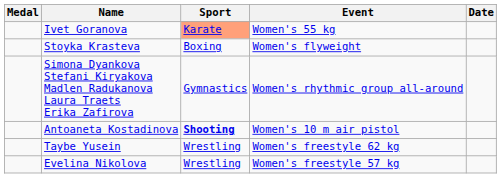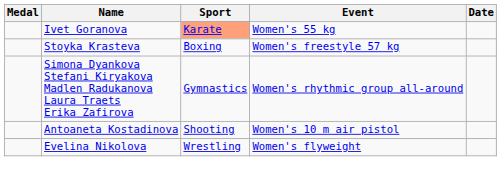Stoyka Krasteva | Event: Women's flyweight -> Women's freestyle 57 kg
Antoaneta Kostadinova | Sport: bold -> normal
- row: Taybe Yusein | Wrestling | Women's freestyle 62 kg
Evelina Nikolova | Event: Women's freestyle 57 kg -> Women's flyweight
